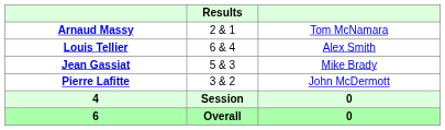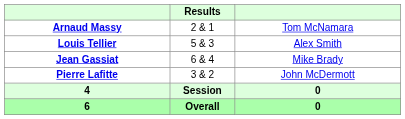Louis Tellier | Results: 6 & 4 -> 5 & 3
Jean Gassiat | Results: 5 & 3 -> 6 & 4
